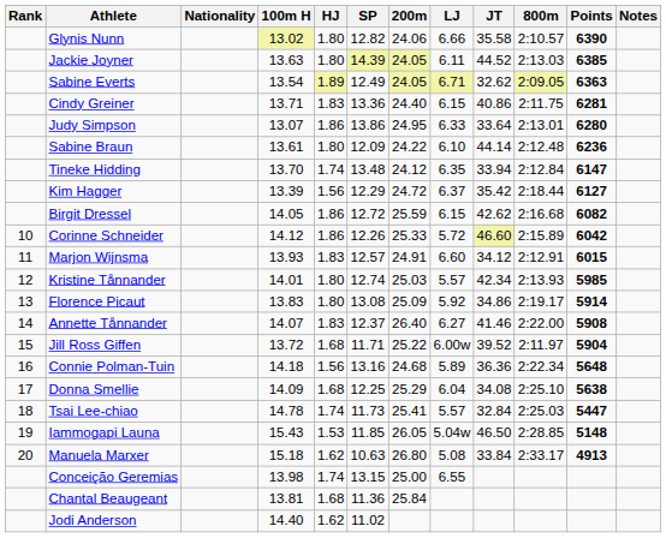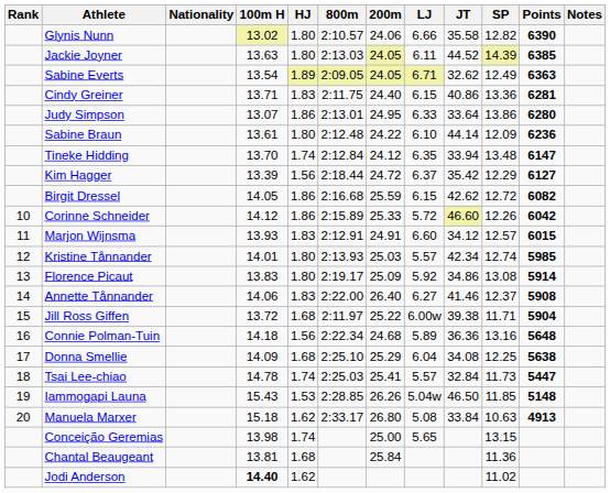columns swapped: SP <-> 800m
Annette Tånnander | 100m H: 14.07 -> 14.06
Jill Ross Giffen | JT: 39.52 -> 39.38
Iammogapi Launa | 200m: 26.05 -> 26.26
Conceição Geremias | LJ: 6.55 -> 5.65
Jodi Anderson | 100m H: normal -> bold
